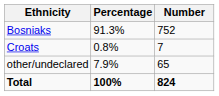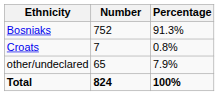columns swapped: Number <-> Percentage
